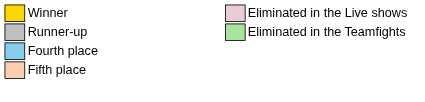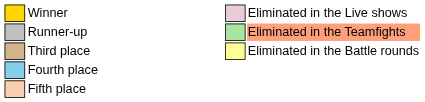Runner-up | column 10: no background -> lightsalmon background
+ row: Third place | Eliminated in the Battle rounds
